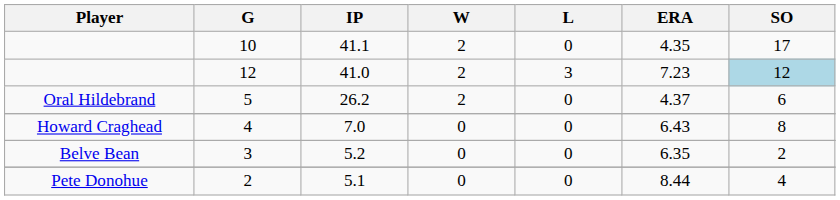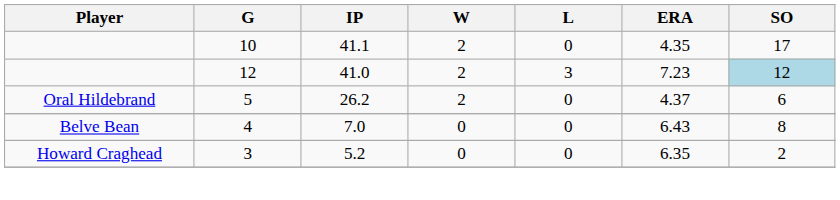7.0 | Player: Howard Craghead -> Belve Bean
5.2 | Player: Belve Bean -> Howard Craghead
- row: Pete Donohue | 2 | 5.1 | 0 | 0 | 8.44 | 4
